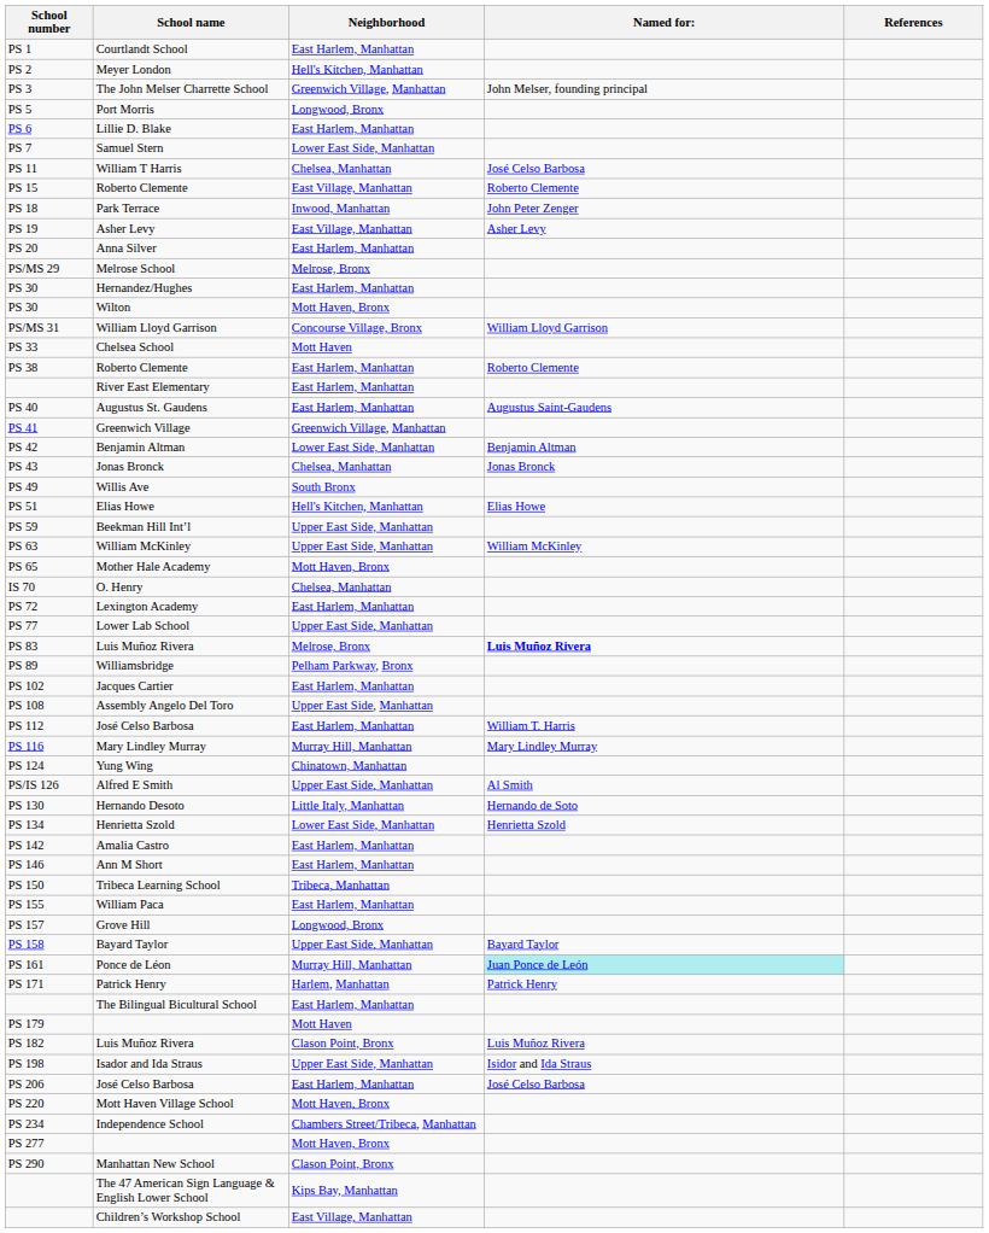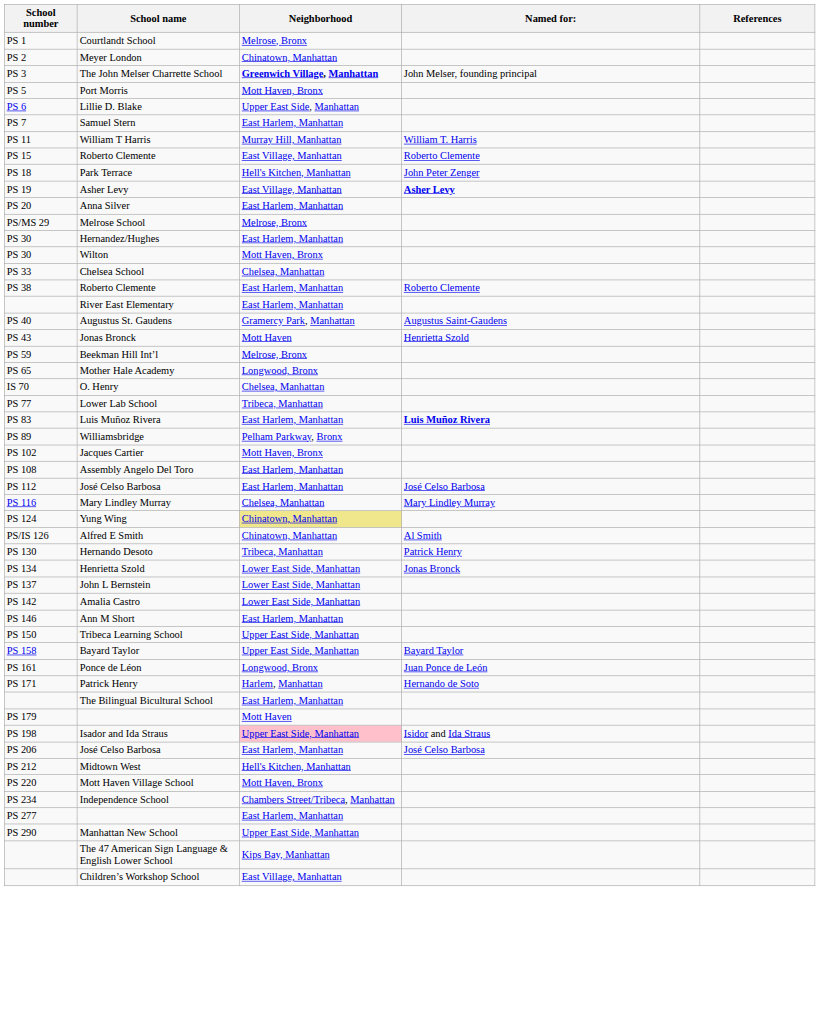PS 1 | Neighborhood: East Harlem, Manhattan -> Melrose, Bronx
PS 2 | Neighborhood: Hell's Kitchen, Manhattan -> Chinatown, Manhattan
PS 3 | Neighborhood: normal -> bold
PS 5 | Neighborhood: Longwood, Bronx -> Mott Haven, Bronx
PS 6 | Neighborhood: East Harlem, Manhattan -> Upper East Side, Manhattan
PS 7 | Neighborhood: Lower East Side, Manhattan -> East Harlem, Manhattan
PS 11 | Neighborhood: Chelsea, Manhattan -> Murray Hill, Manhattan
PS 11 | Named for:: José Celso Barbosa -> William T. Harris
PS 18 | Neighborhood: Inwood, Manhattan -> Hell's Kitchen, Manhattan
PS 19 | Named for:: normal -> bold
- row: PS/MS 31 | William Lloyd Garrison | Concourse Village, Bronx | William Lloyd Garrison
PS 33 | Neighborhood: Mott Haven -> Chelsea, Manhattan
PS 40 | Neighborhood: East Harlem, Manhattan -> Gramercy Park, Manhattan
- row: PS 41 | Greenwich Village | Greenwich Village, Manhattan
- row: PS 42 | Benjamin Altman | Lower East Side, Manhattan | Benjamin Altman
PS 43 | Neighborhood: Chelsea, Manhattan -> Mott Haven
PS 43 | Named for:: Jonas Bronck -> Henrietta Szold
- row: PS 49 | Willis Ave | South Bronx
- row: PS 51 | Elias Howe | Hell's Kitchen, Manhattan | Elias Howe
PS 59 | Neighborhood: Upper East Side, Manhattan -> Melrose, Bronx
- row: PS 63 | William McKinley | Upper East Side, Manhattan | William McKinley
PS 65 | Neighborhood: Mott Haven, Bronx -> Longwood, Bronx
- row: PS 72 | Lexington Academy | East Harlem, Manhattan
PS 77 | Neighborhood: Upper East Side, Manhattan -> Tribeca, Manhattan
PS 83 | Neighborhood: Melrose, Bronx -> East Harlem, Manhattan
PS 102 | Neighborhood: East Harlem, Manhattan -> Mott Haven, Bronx
PS 108 | Neighborhood: Upper East Side, Manhattan -> East Harlem, Manhattan
PS 112 | Named for:: William T. Harris -> José Celso Barbosa
PS 116 | Neighborhood: Murray Hill, Manhattan -> Chelsea, Manhattan
PS 124 | Neighborhood: no background -> khaki background
PS/IS 126 | Neighborhood: Upper East Side, Manhattan -> Chinatown, Manhattan
PS 130 | Neighborhood: Little Italy, Manhattan -> Tribeca, Manhattan
PS 130 | Named for:: Hernando de Soto -> Patrick Henry
PS 134 | Named for:: Henrietta Szold -> Jonas Bronck
+ row: PS 137 | John L Bernstein | Lower East Side, Manhattan
PS 142 | Neighborhood: East Harlem, Manhattan -> Lower East Side, Manhattan
PS 150 | Neighborhood: Tribeca, Manhattan -> Upper East Side, Manhattan
- row: PS 155 | William Paca | East Harlem, Manhattan
- row: PS 157 | Grove Hill | Longwood, Bronx
PS 161 | Neighborhood: Murray Hill, Manhattan -> Longwood, Bronx
PS 161 | Named for:: paleturquoise background -> no background
PS 171 | Named for:: Patrick Henry -> Hernando de Soto
- row: PS 182 | Luis Muñoz Rivera | Clason Point, Bronx | Luis Muñoz Rivera
PS 198 | Neighborhood: no background -> pink background
+ row: PS 212 | Midtown West | Hell's Kitchen, Manhattan
PS 277 | Neighborhood: Mott Haven, Bronx -> East Harlem, Manhattan
PS 290 | Neighborhood: Clason Point, Bronx -> Upper East Side, Manhattan
